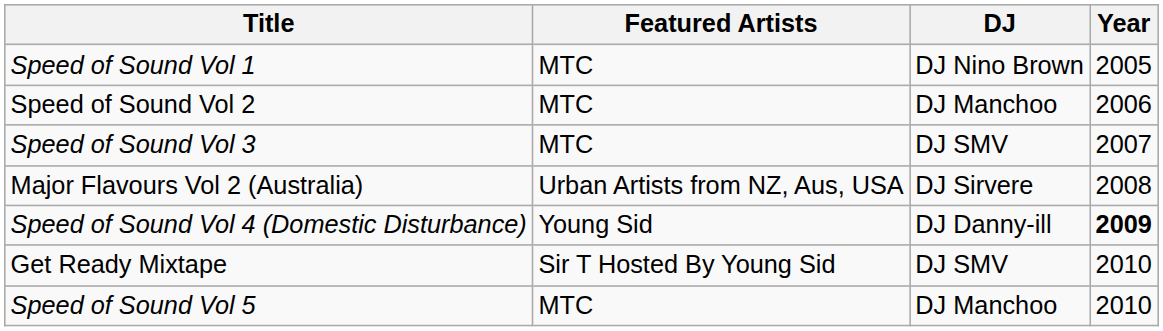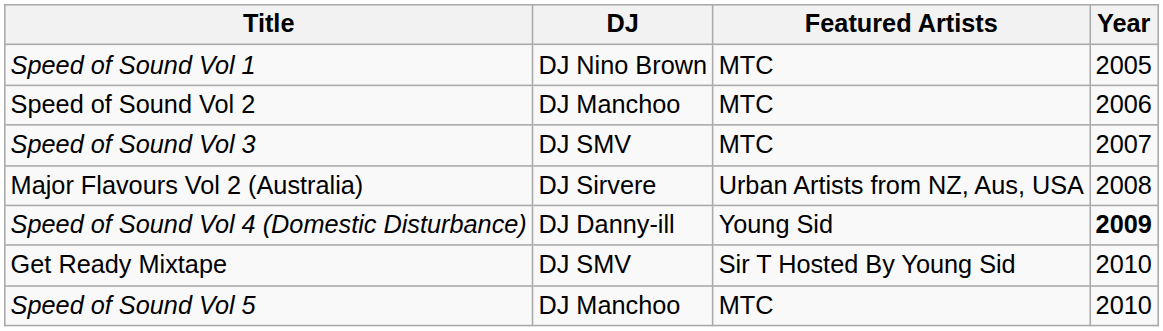columns swapped: Featured Artists <-> DJ
